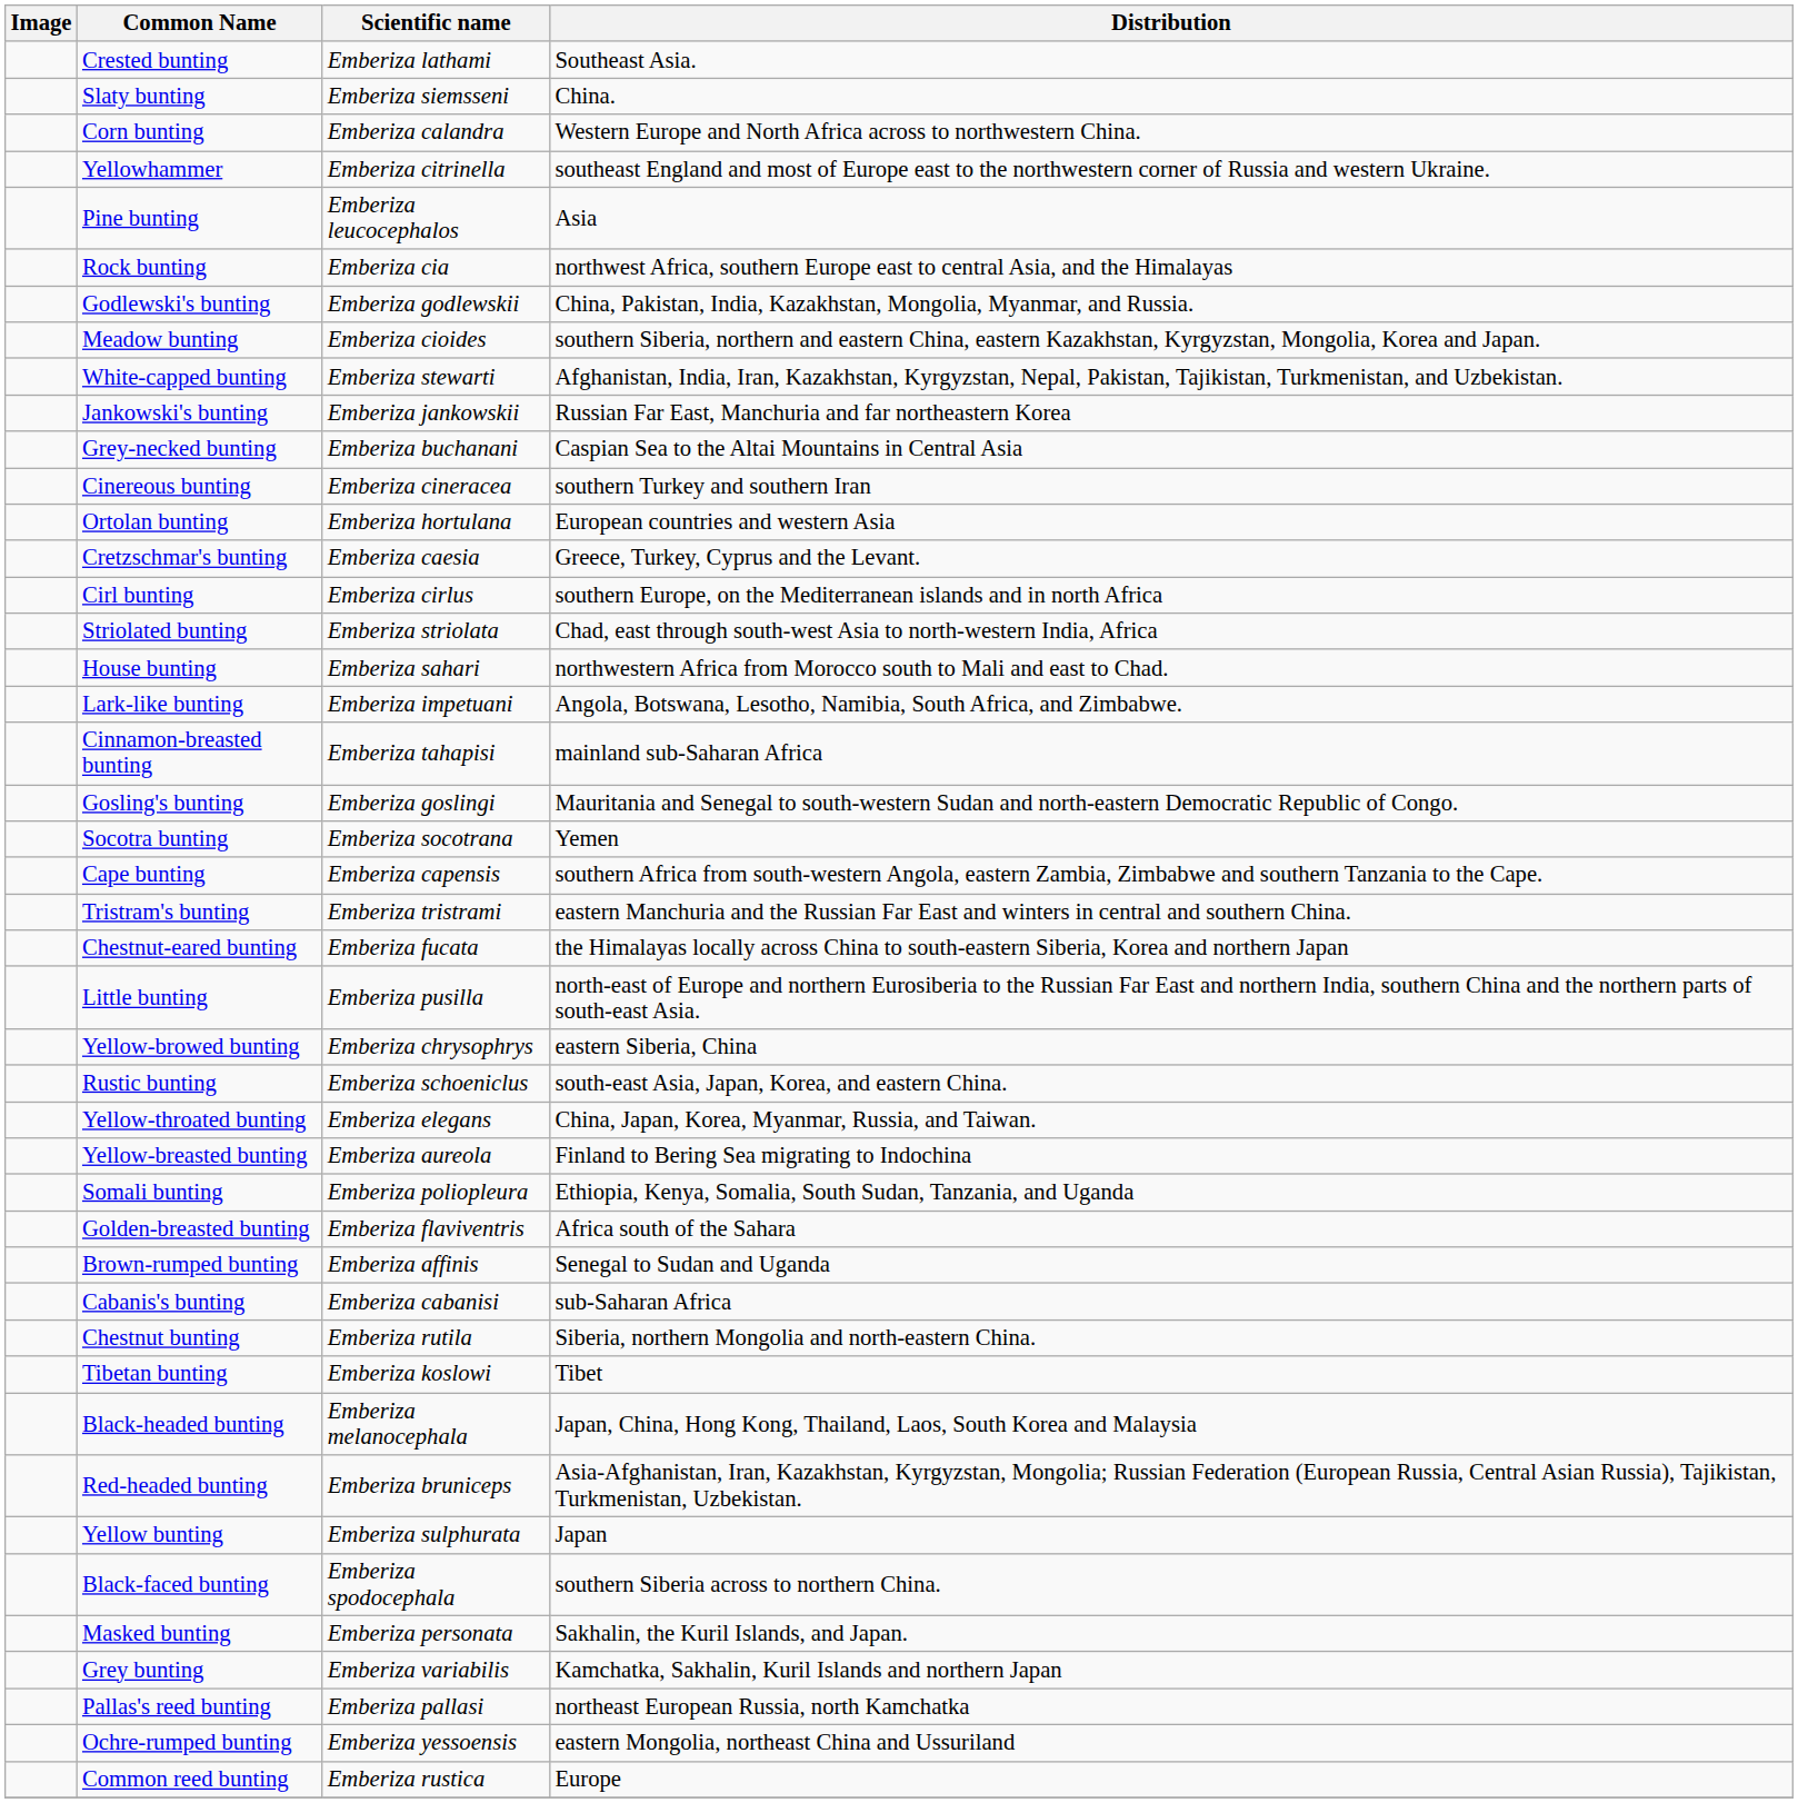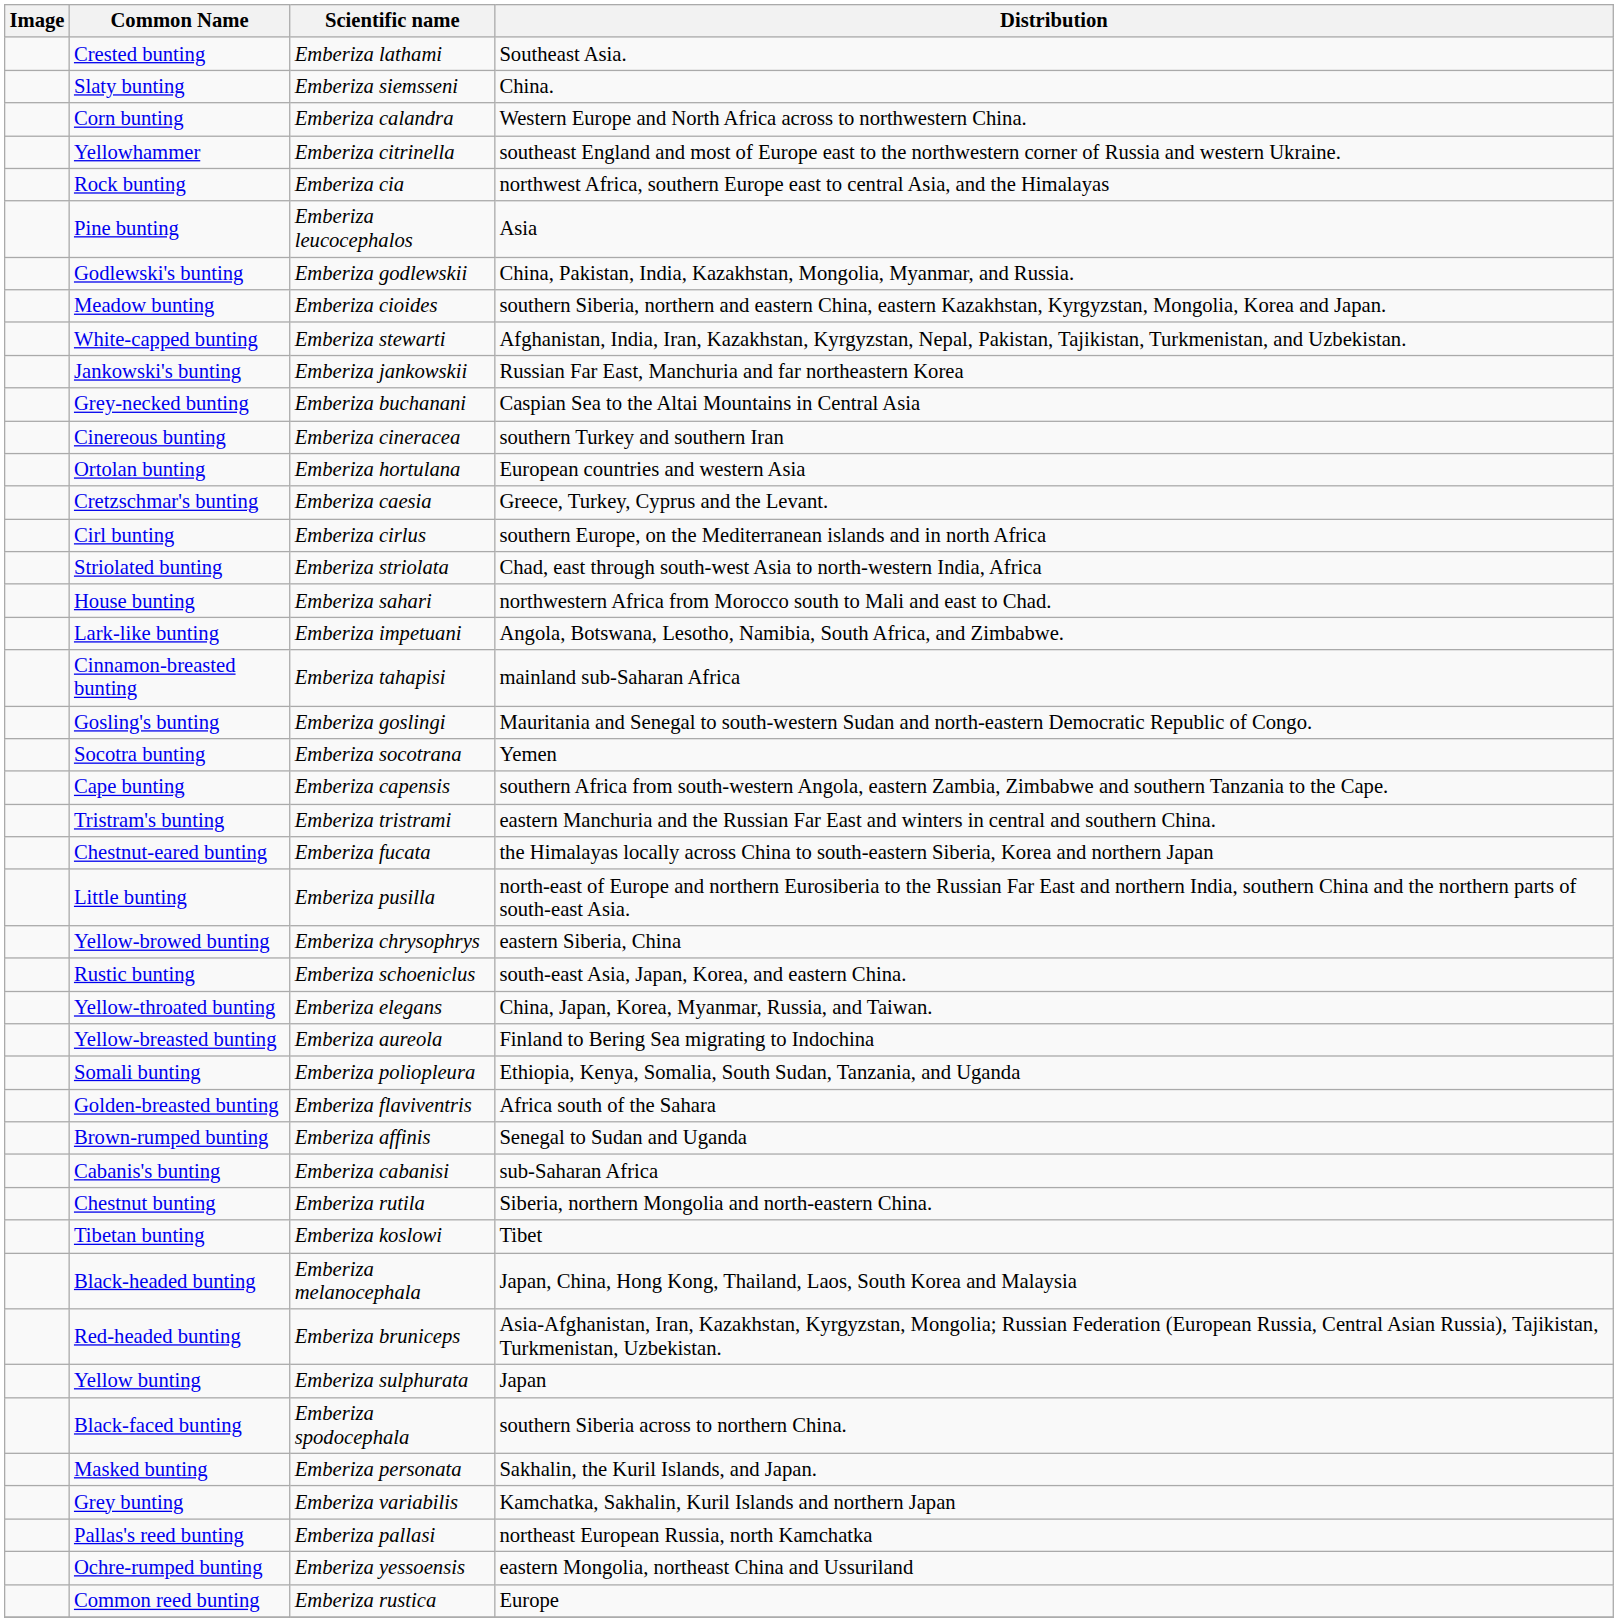rows swapped: Pine bunting <-> Rock bunting
